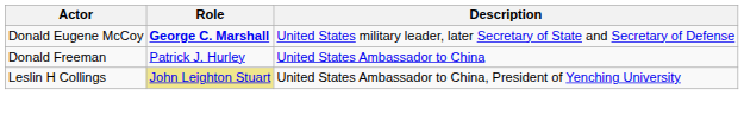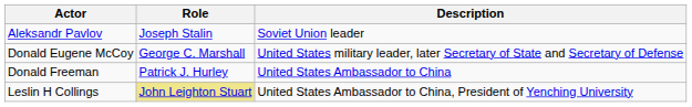+ row: Aleksandr Pavlov | Joseph Stalin | Soviet Union leader
Donald Eugene McCoy | Role: bold -> normal
